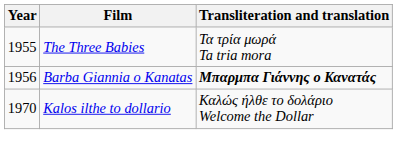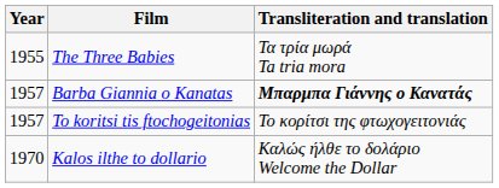Barba Giannia o Kanatas | Year: 1956 -> 1957
+ row: 1957 | To koritsi tis ftochogeitonias | Το κορίτσι της φτωχογειτονιάς
